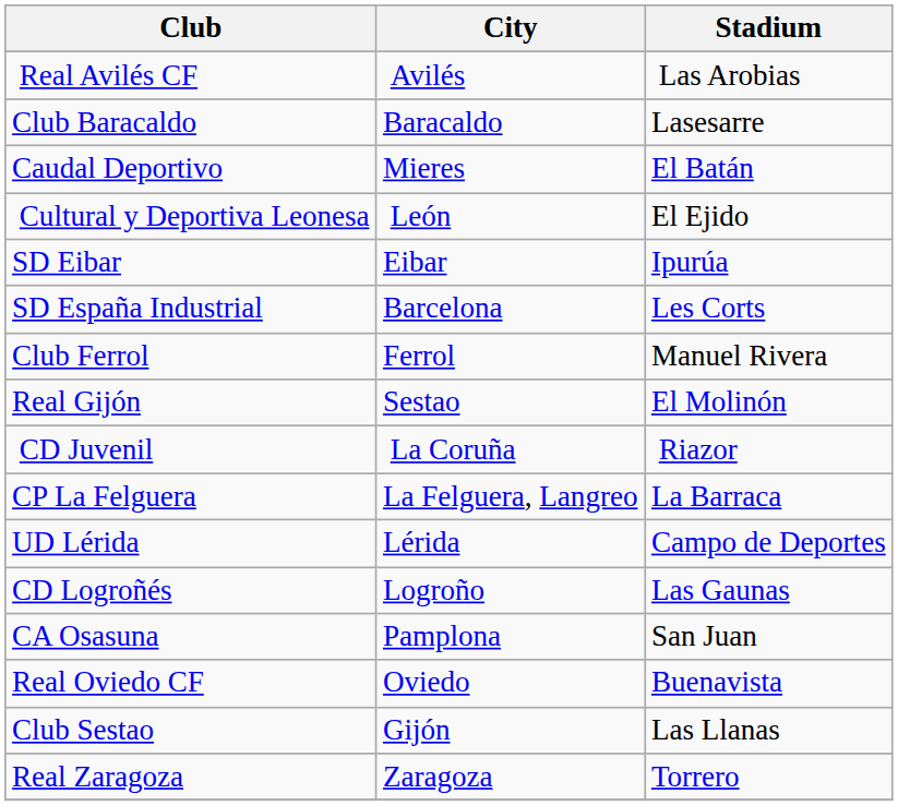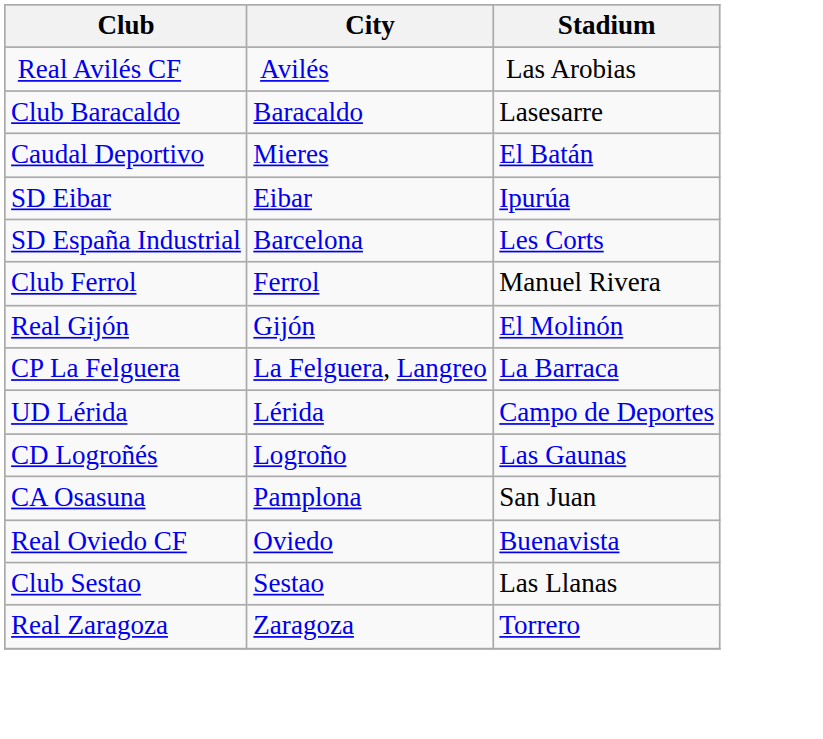- row: Cultural y Deportiva Leonesa | León | El Ejido
Real Gijón | City: Sestao -> Gijón
- row: CD Juvenil | La Coruña | Riazor
Club Sestao | City: Gijón -> Sestao
